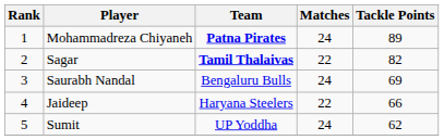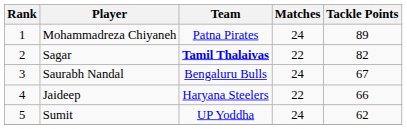Mohammadreza Chiyaneh | Team: bold -> normal
Saurabh Nandal | Tackle Points: 69 -> 67
